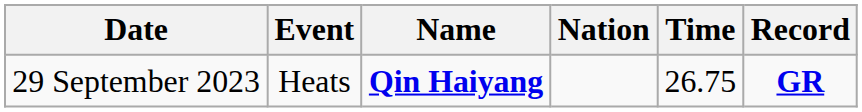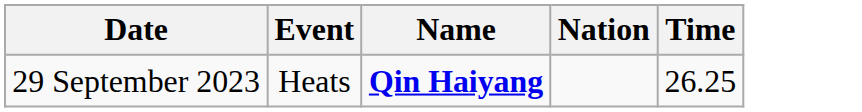- column: Record | GR
29 September 2023 | Time: 26.75 -> 26.25
